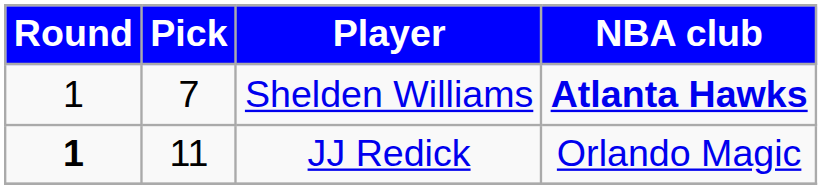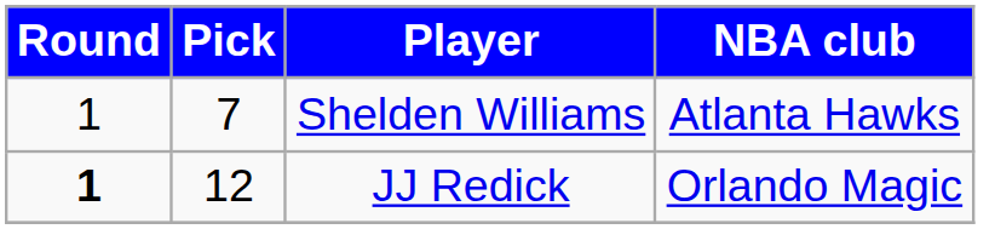Shelden Williams | NBA club: bold -> normal
JJ Redick | Pick: 11 -> 12
